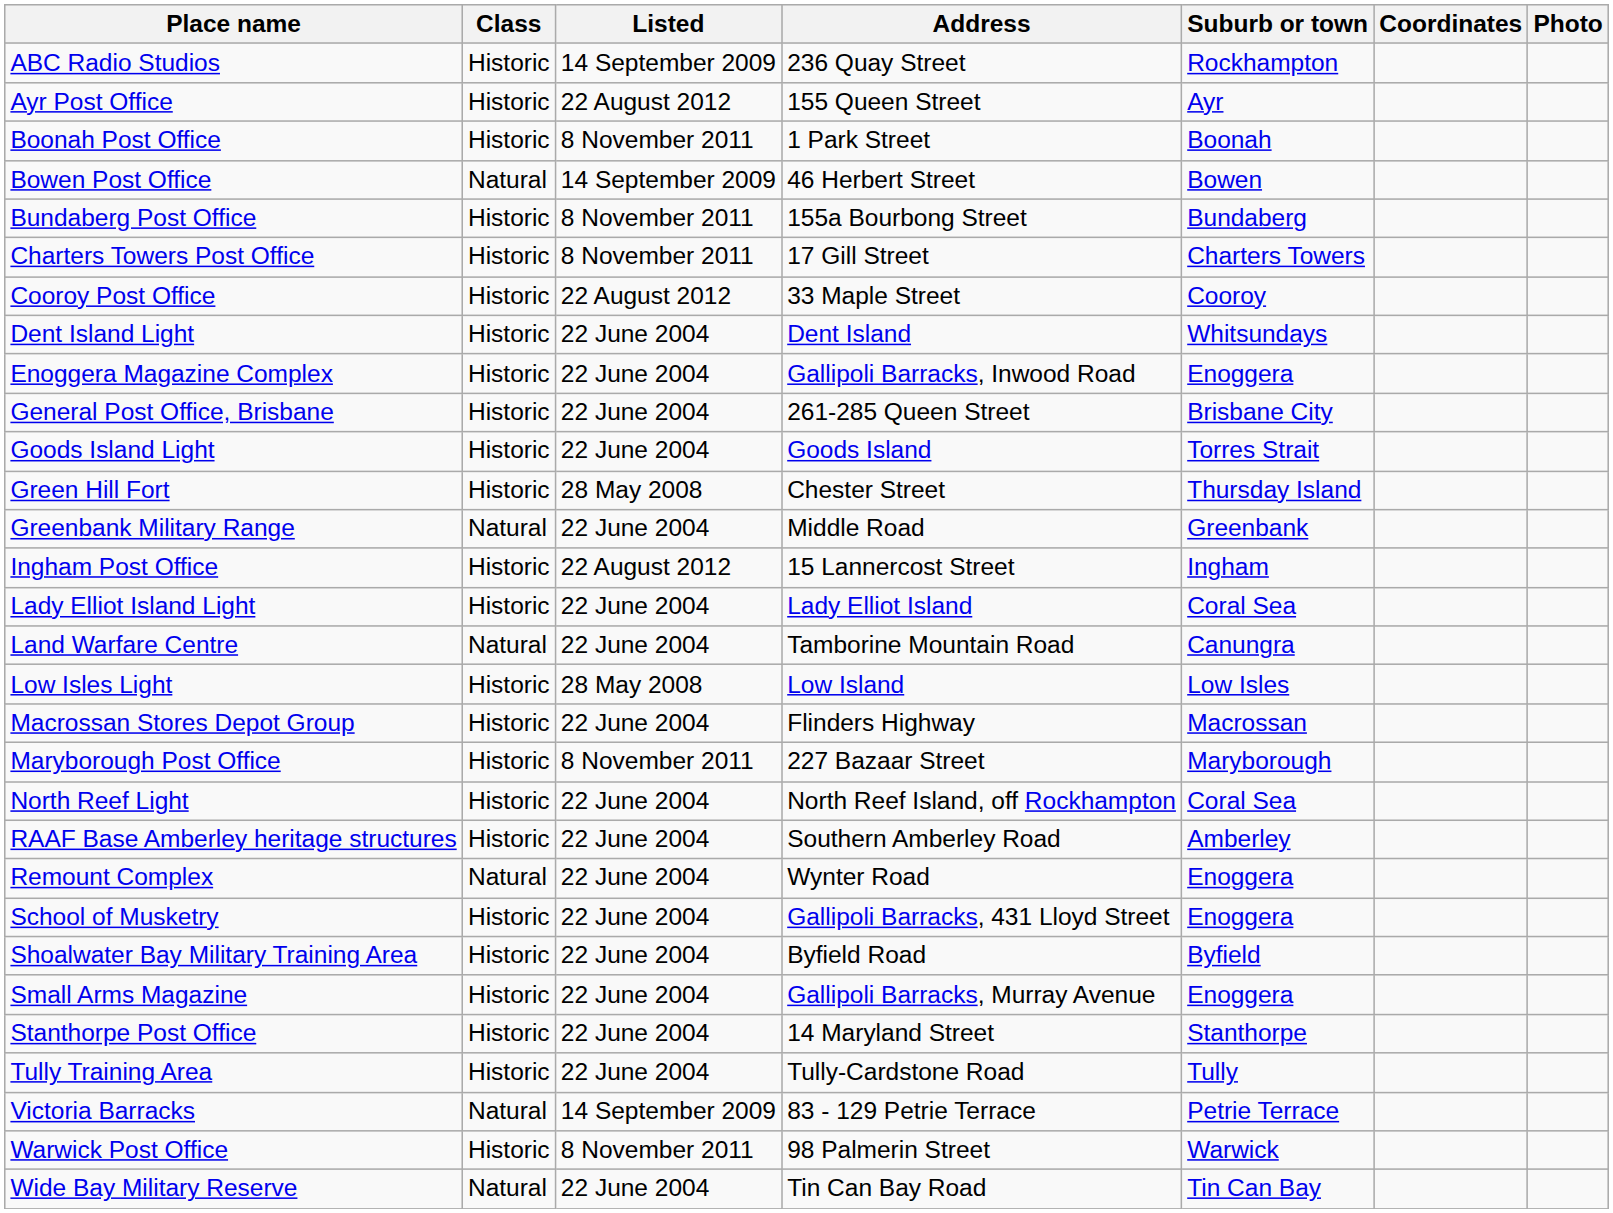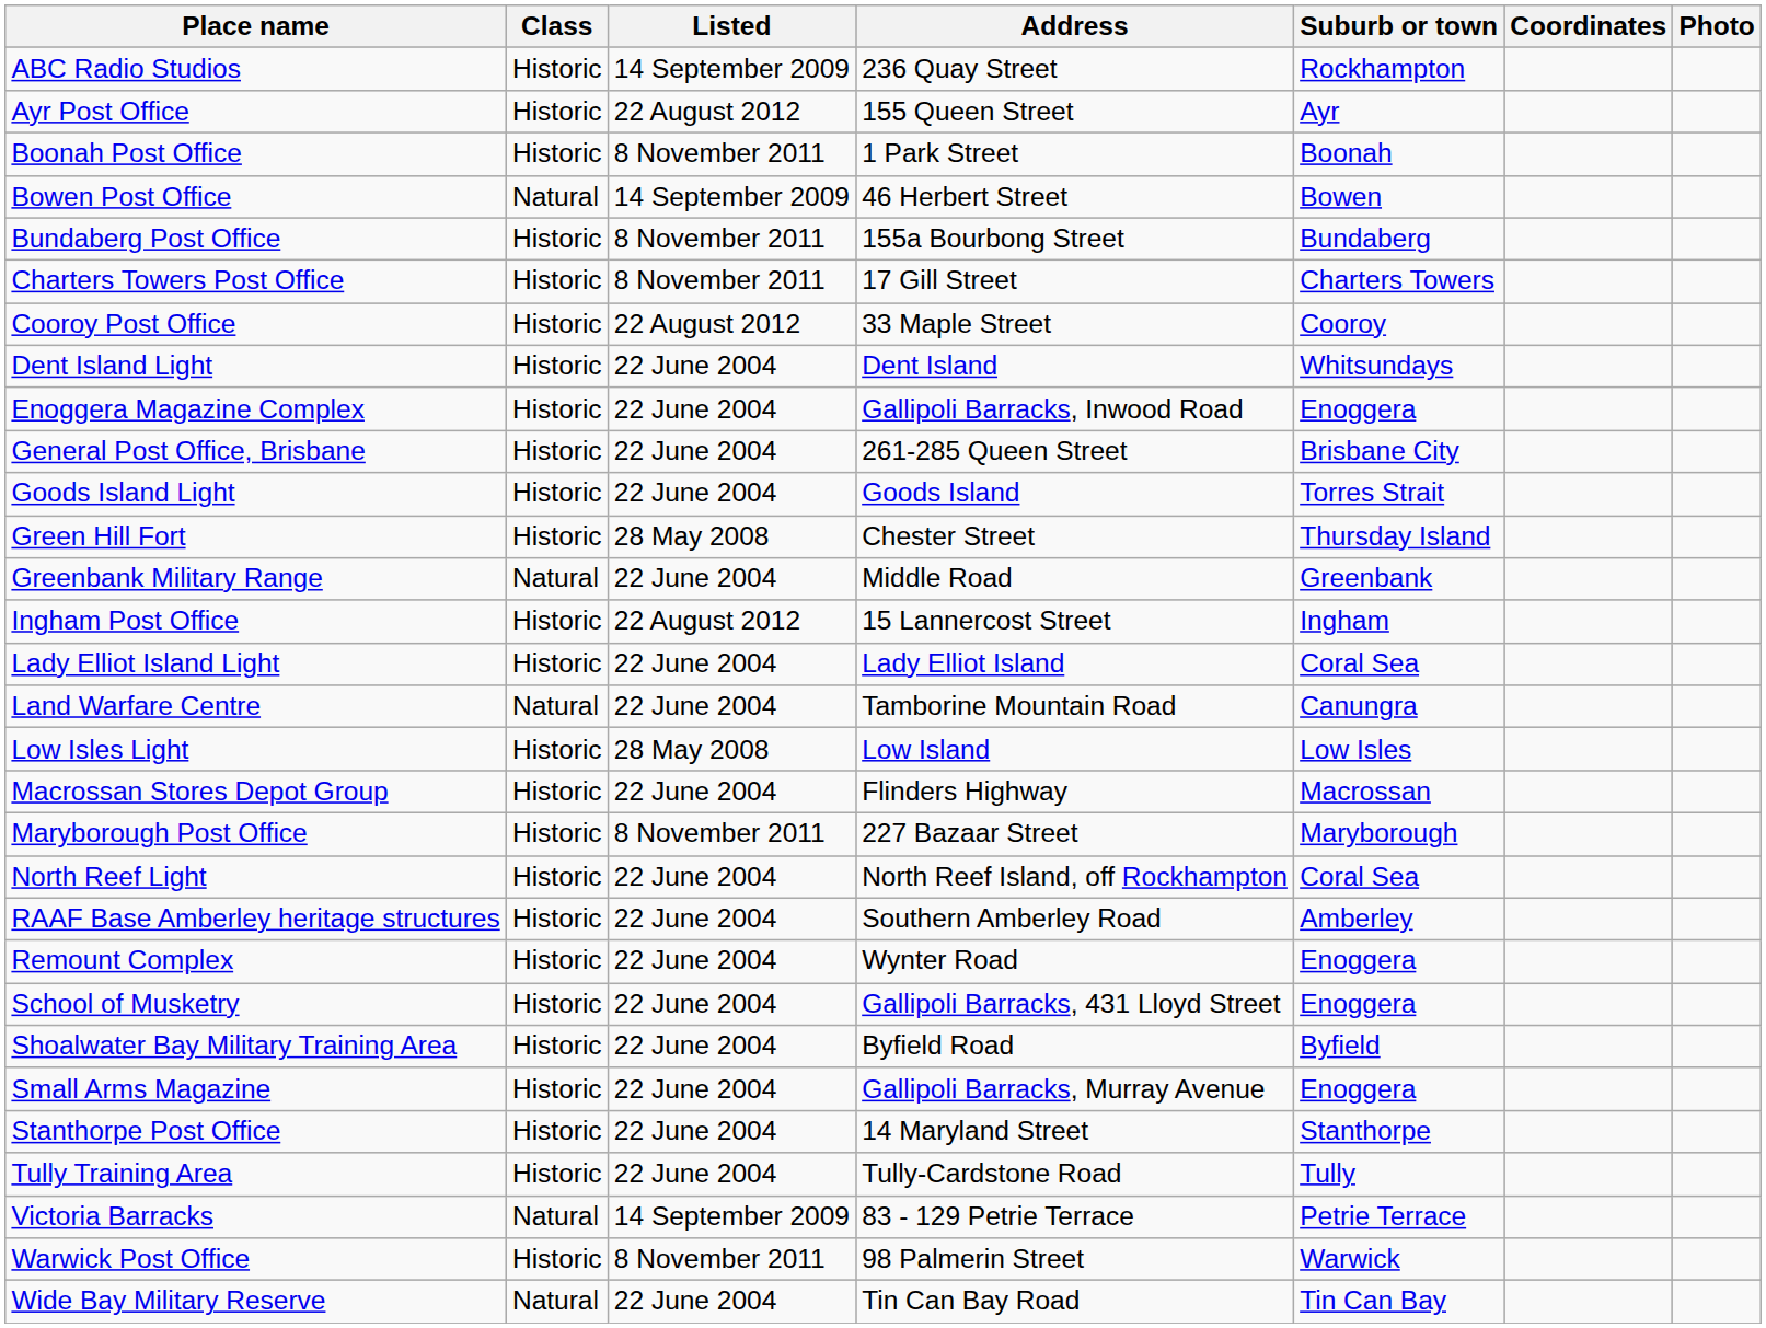Remount Complex | Class: Natural -> Historic
